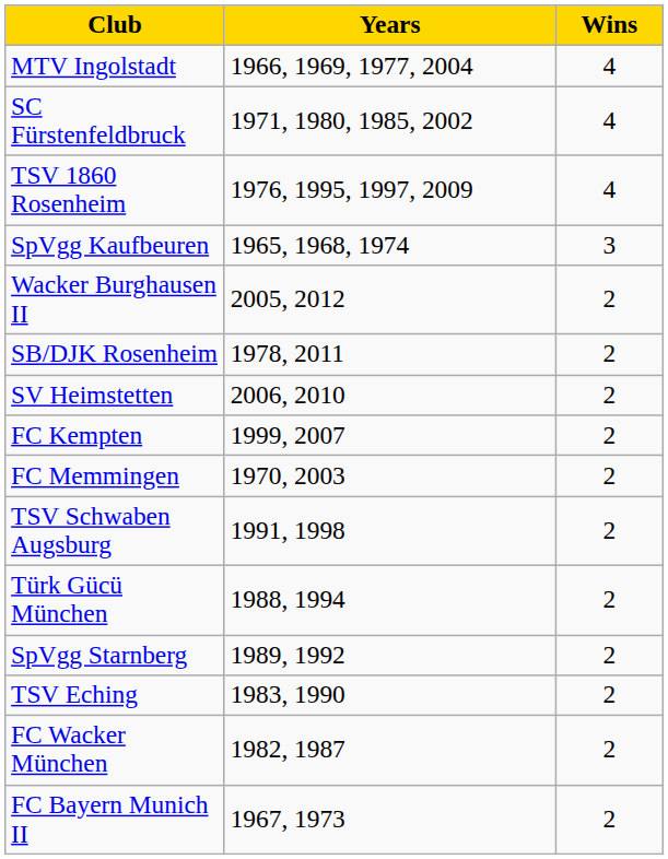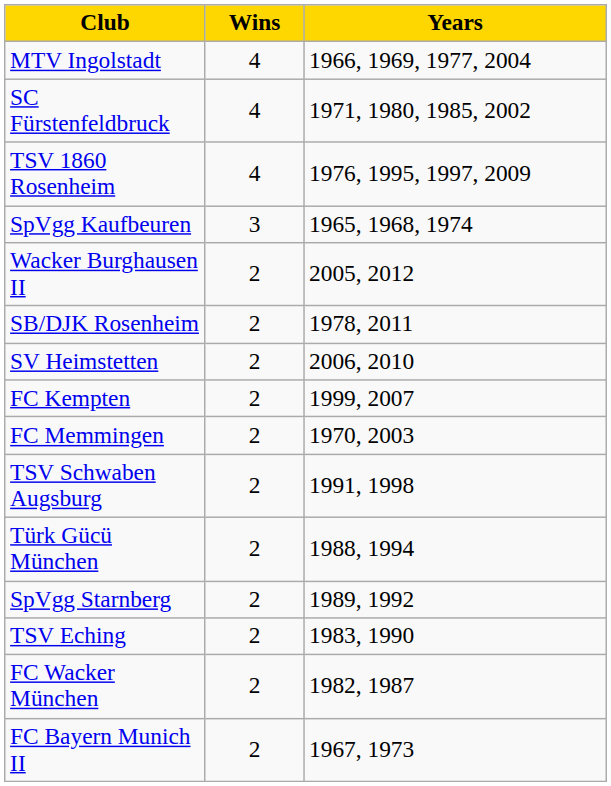columns swapped: Wins <-> Years
